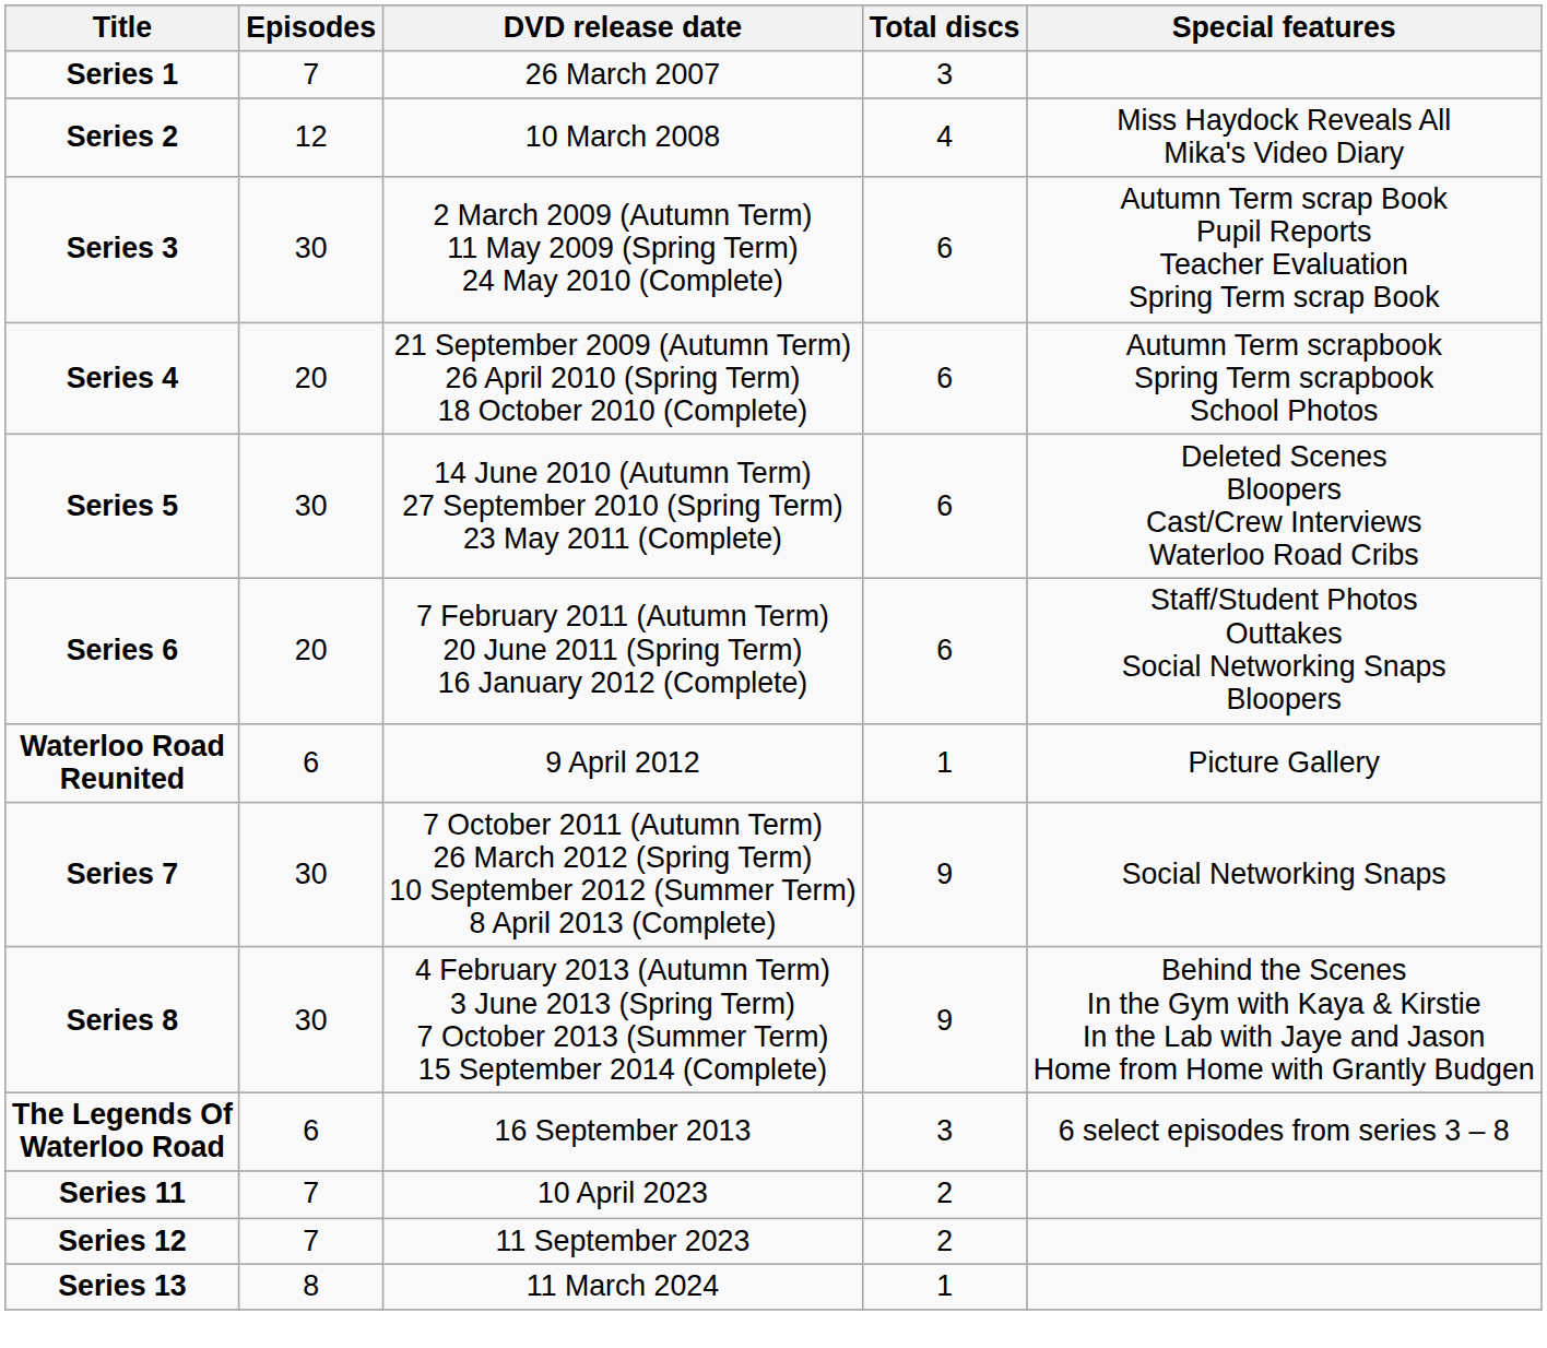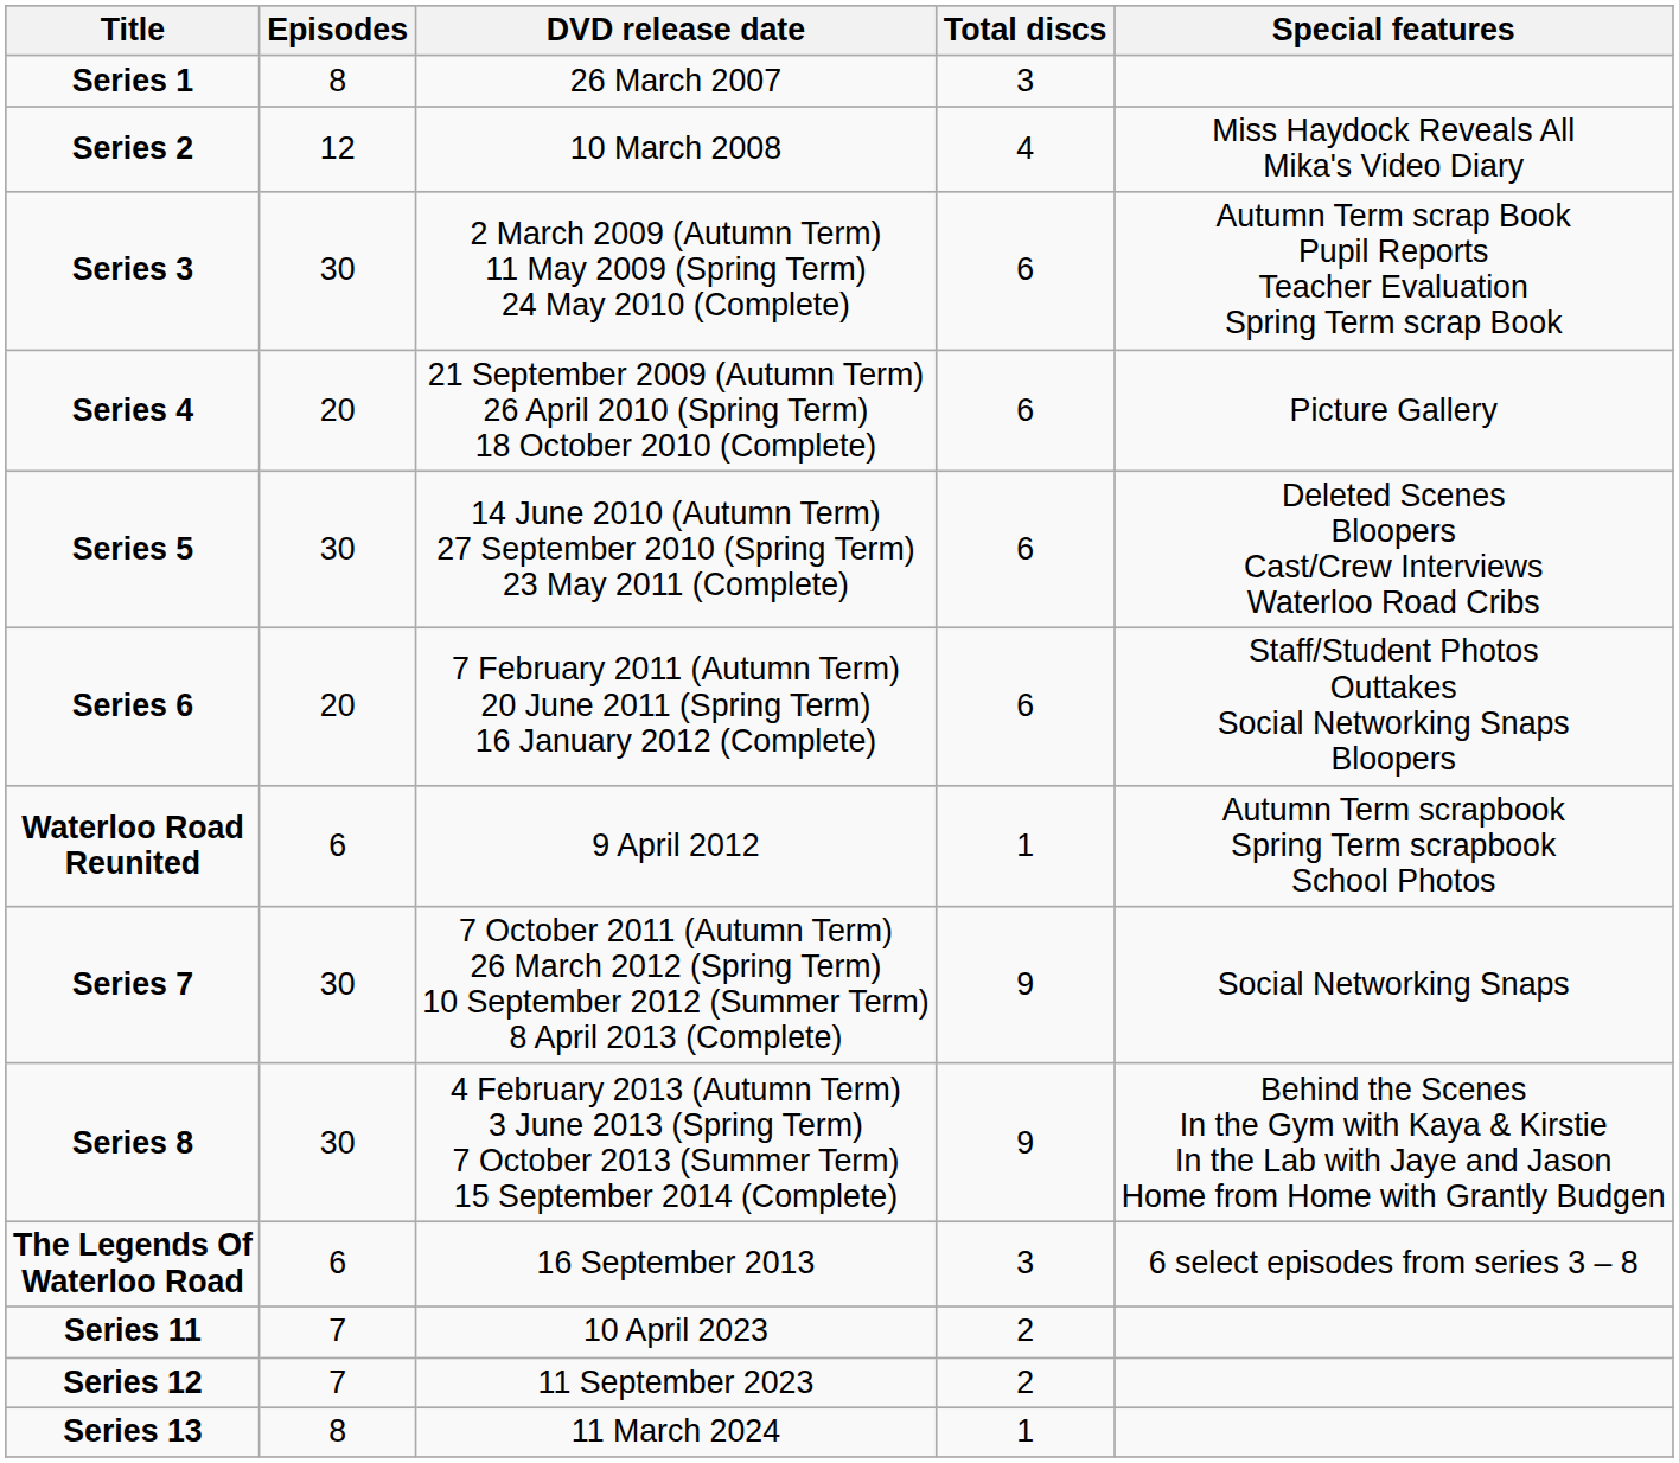Series 1 | Episodes: 7 -> 8
Series 4 | Special features: Autumn Term scrapbook Spring Term scrapbook School Photos -> Picture Gallery
Waterloo Road Reunited | Special features: Picture Gallery -> Autumn Term scrapbook Spring Term scrapbook School Photos
